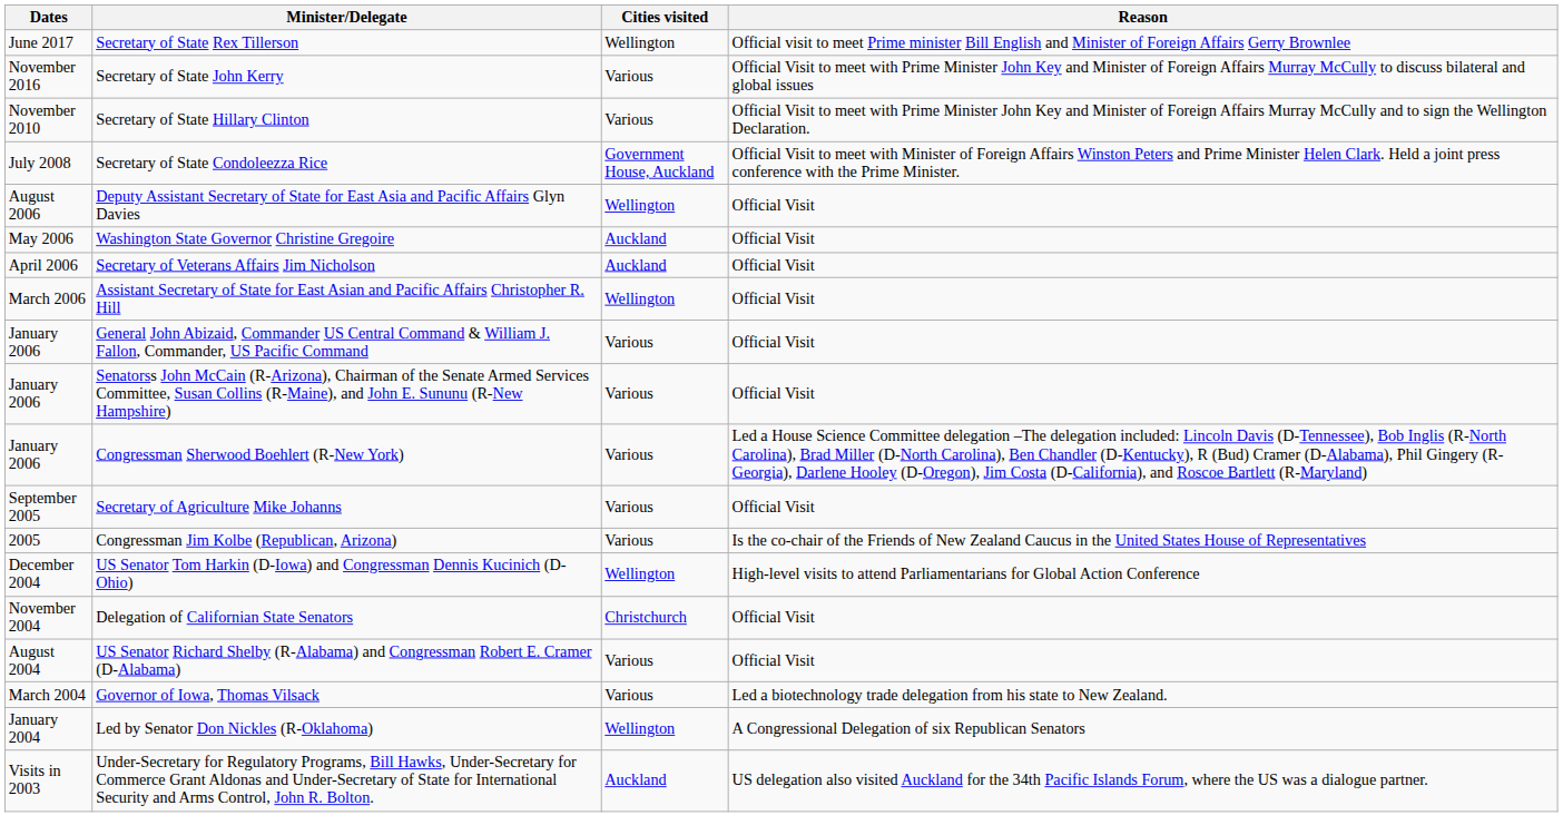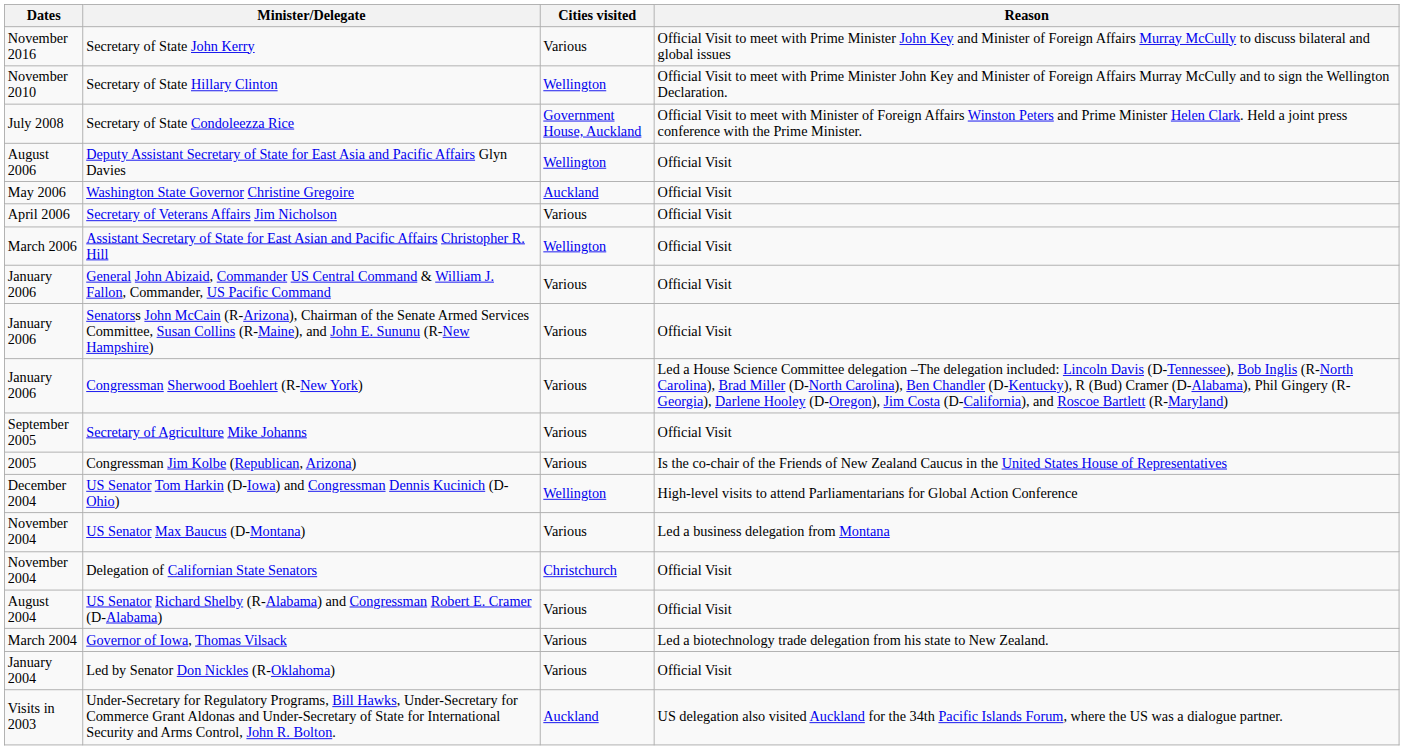- row: June 2017 | Secretary of State Rex Tillerson | Wellington | Official visit to meet Prime minister Bill English and Minister of Foreign Affairs Gerry Brownlee
Secretary of State Hillary Clinton | Cities visited: Various -> Wellington
Secretary of Veterans Affairs Jim Nicholson | Cities visited: Auckland -> Various
+ row: November 2004 | US Senator Max Baucus (D-Montana) | Various | Led a business delegation from Montana
Led by Senator Don Nickles (R-Oklahoma) | Cities visited: Wellington -> Various
Led by Senator Don Nickles (R-Oklahoma) | Reason: A Congressional Delegation of six Republican Senators -> Official Visit
